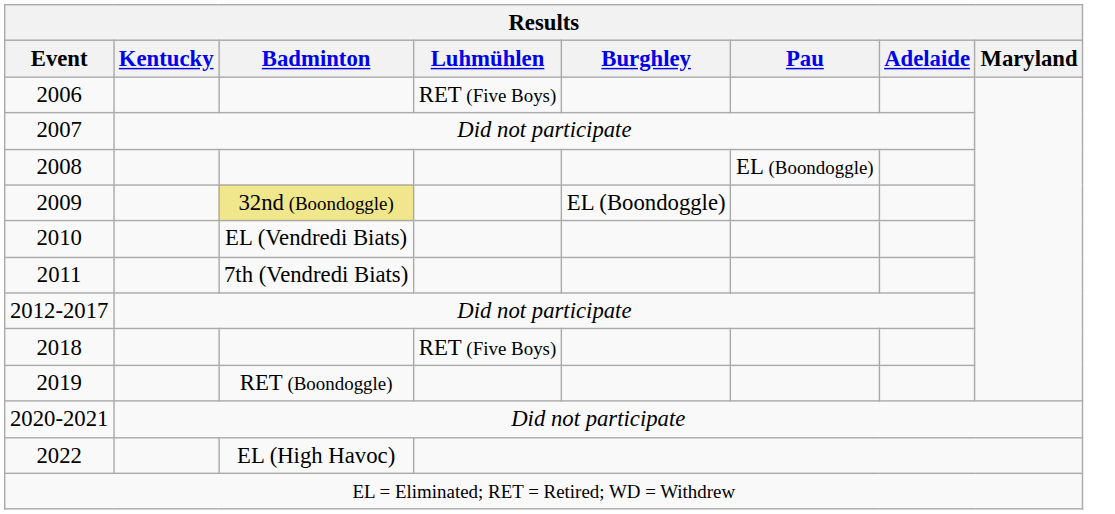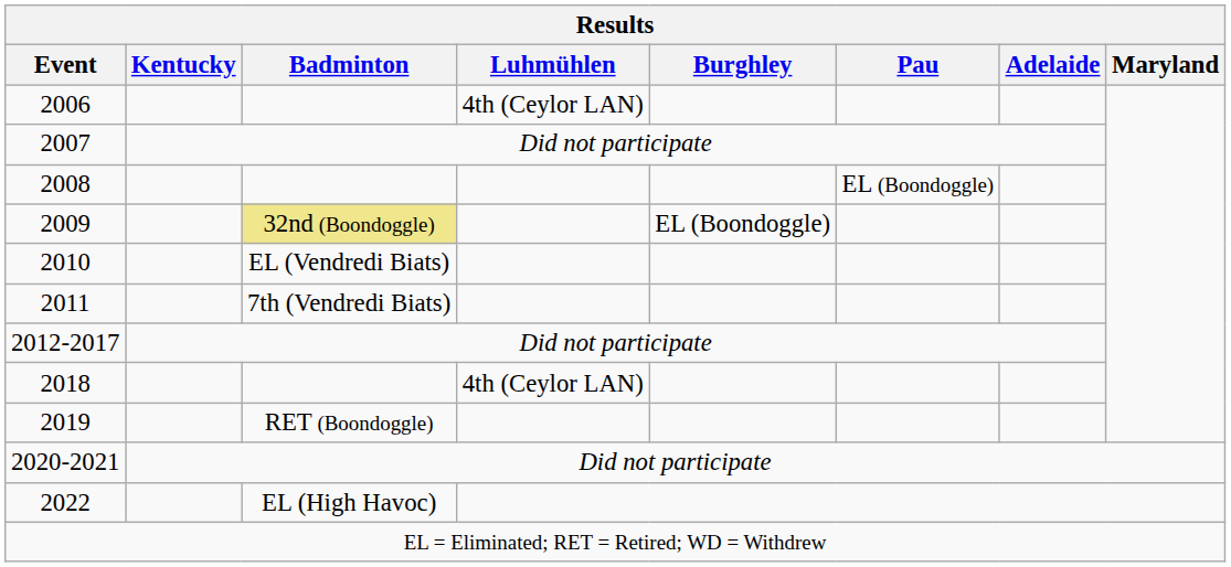2006 | Luhmühlen: RET (Five Boys) -> 4th (Ceylor LAN)
2018 | Luhmühlen: RET (Five Boys) -> 4th (Ceylor LAN)
